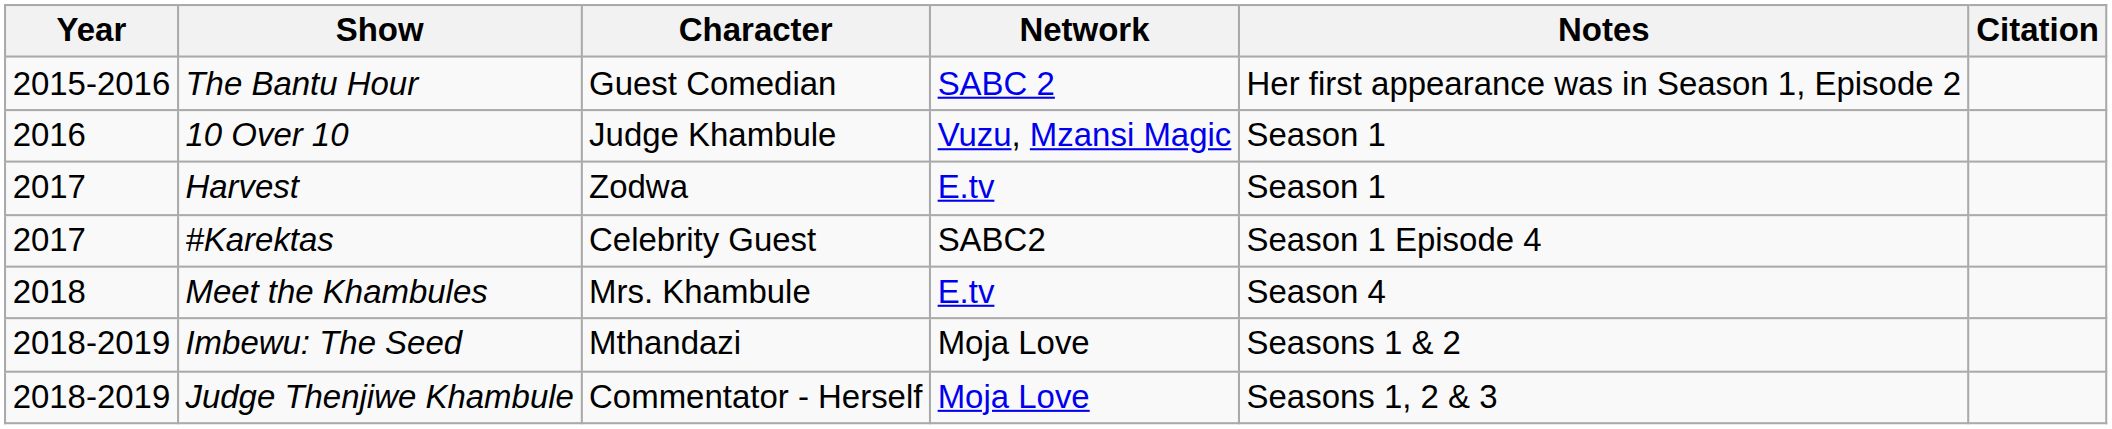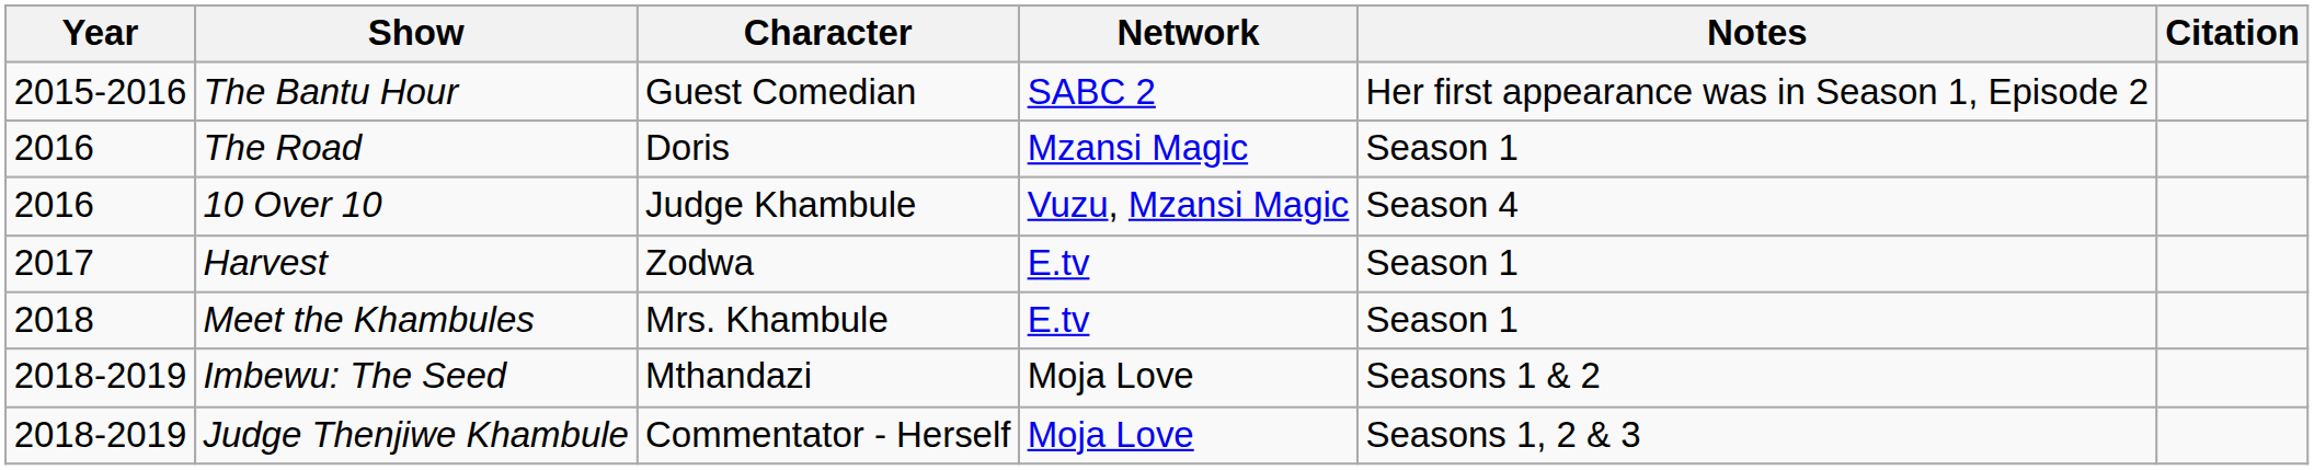+ row: 2016 | The Road | Doris | Mzansi Magic | Season 1
10 Over 10 | Notes: Season 1 -> Season 4
- row: 2017 | #Karektas | Celebrity Guest | SABC2 | Season 1 Episode 4
Meet the Khambules | Notes: Season 4 -> Season 1
